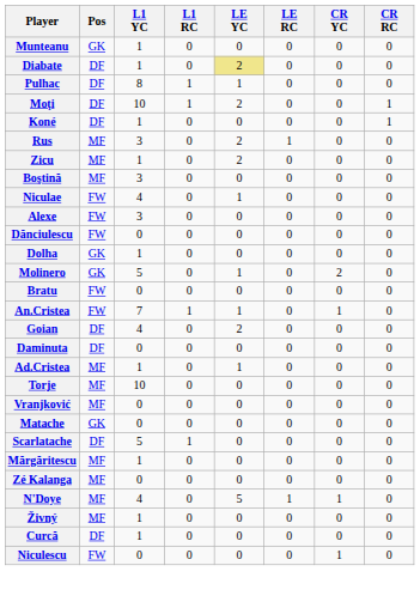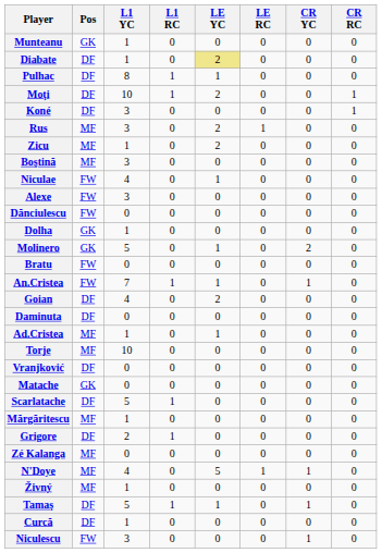Koné | L1 YC: 1 -> 3
Vranjković | Pos: MF -> DF
+ row: Grigore | DF | 2 | 1 | 0 | 0 | 0 | 0
+ row: Tamaş | DF | 5 | 1 | 1 | 0 | 1 | 0
Niculescu | L1 YC: 0 -> 3
